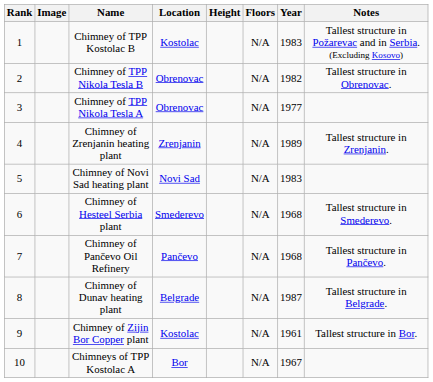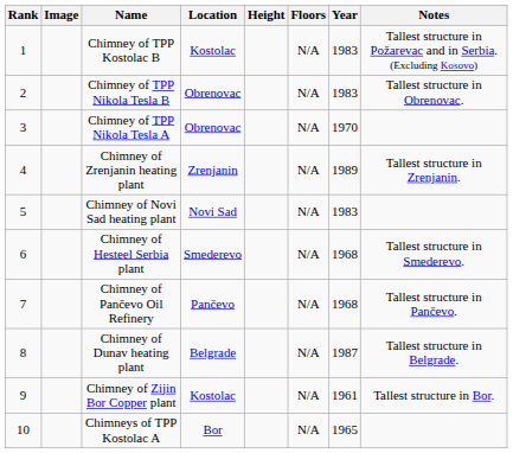Chimney of TPP Nikola Tesla B | Year: 1982 -> 1983
Chimney of TPP Nikola Tesla A | Year: 1977 -> 1970
Chimneys of TPP Kostolac A | Year: 1967 -> 1965
